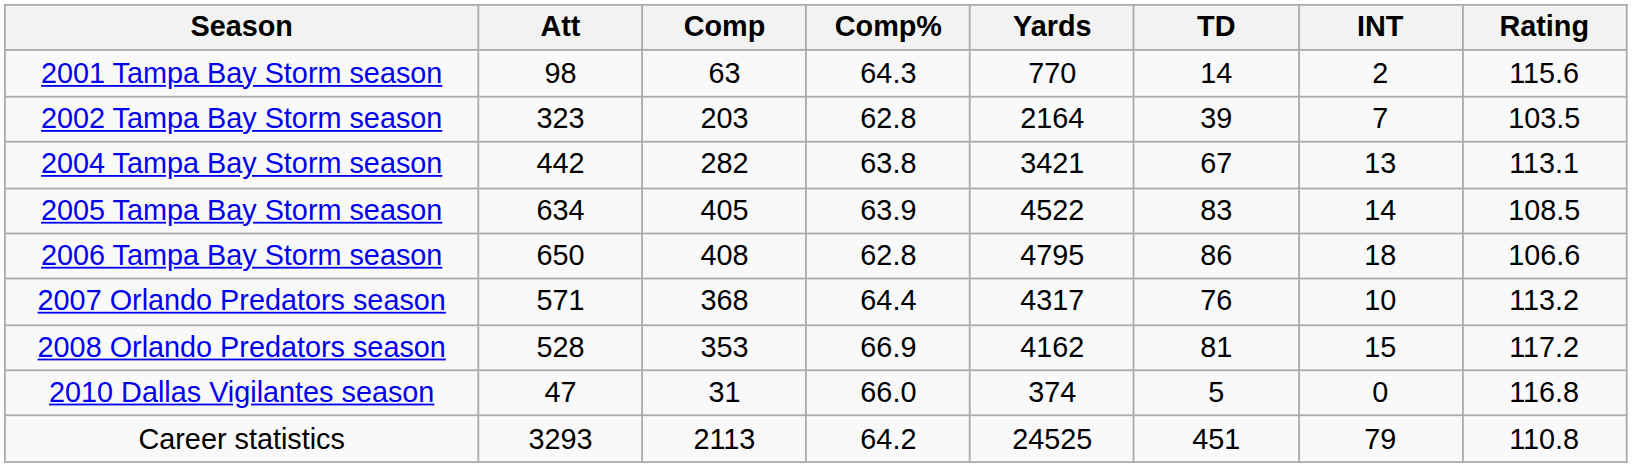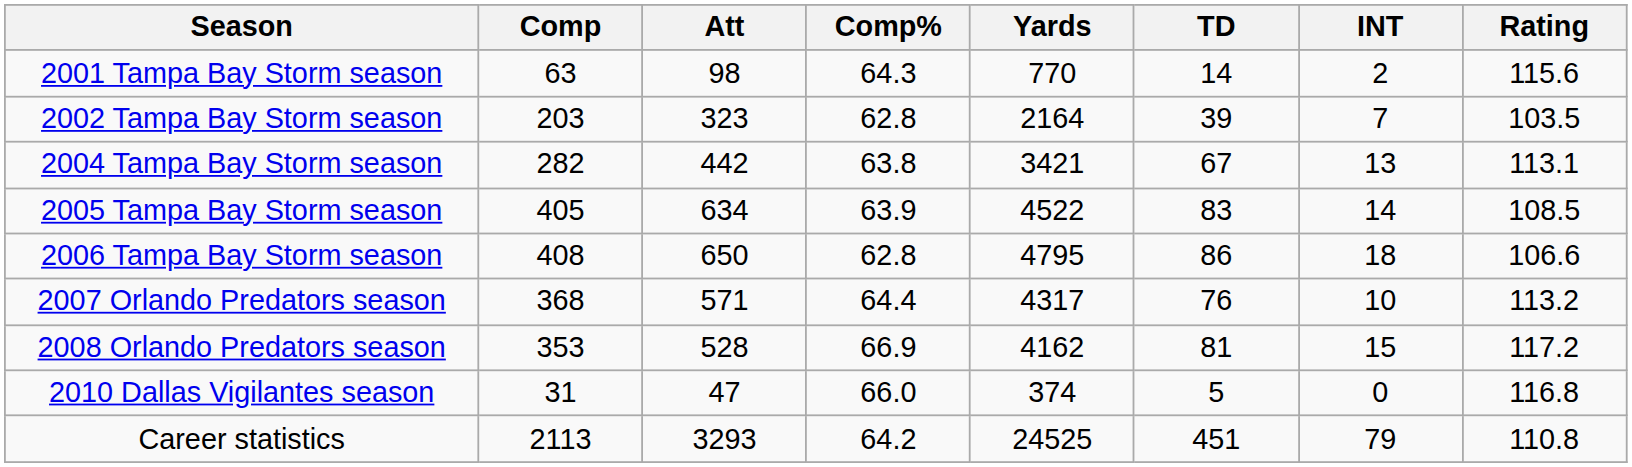columns swapped: Comp <-> Att
